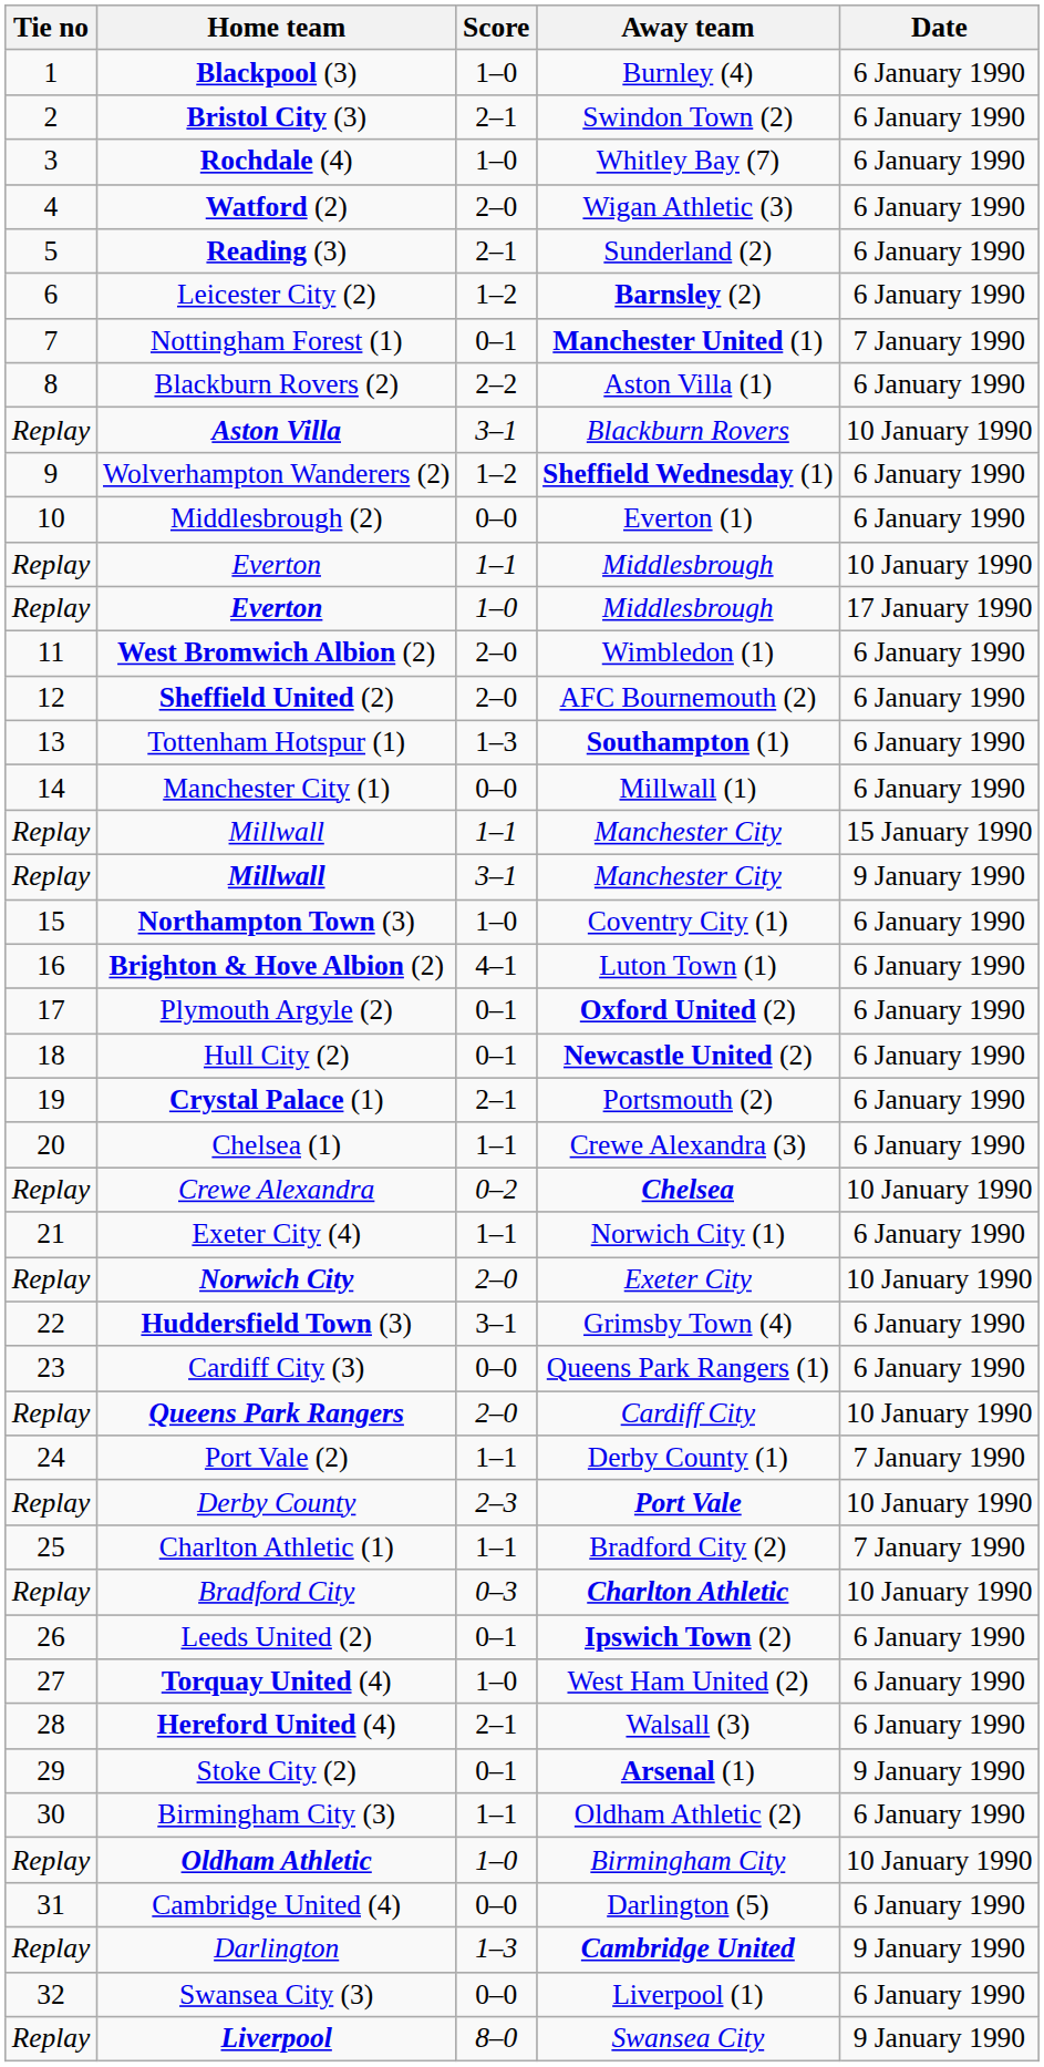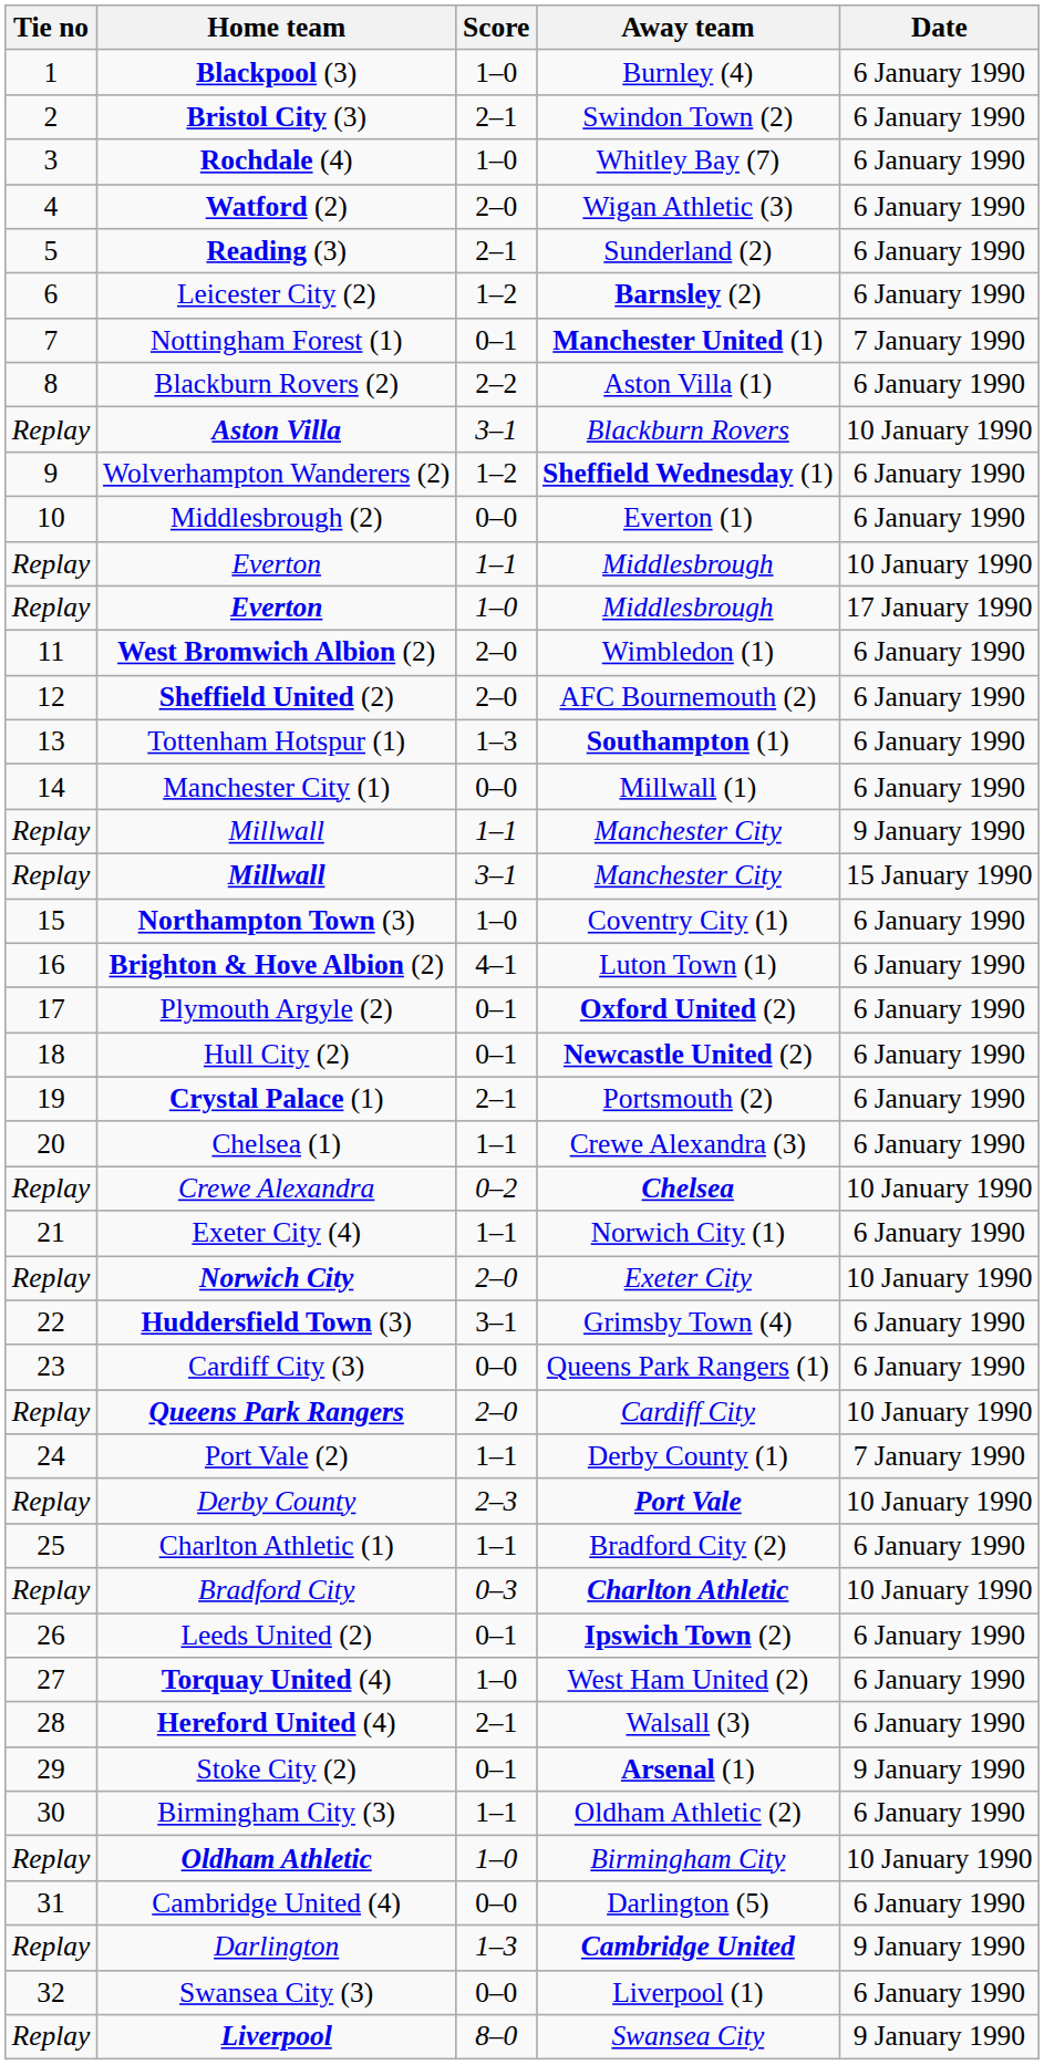Millwall / 1–1 | Date: 15 January 1990 -> 9 January 1990
Millwall / 3–1 | Date: 9 January 1990 -> 15 January 1990
Charlton Athletic (1) | Date: 7 January 1990 -> 6 January 1990
